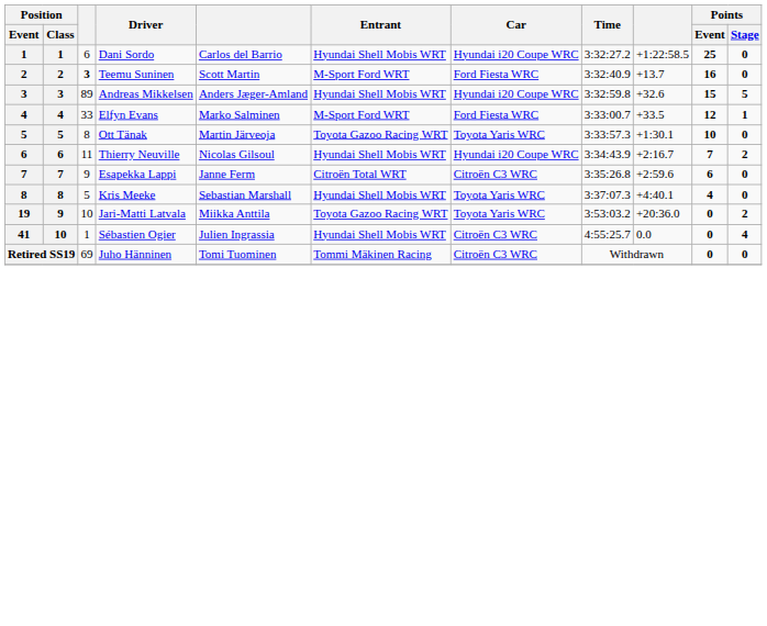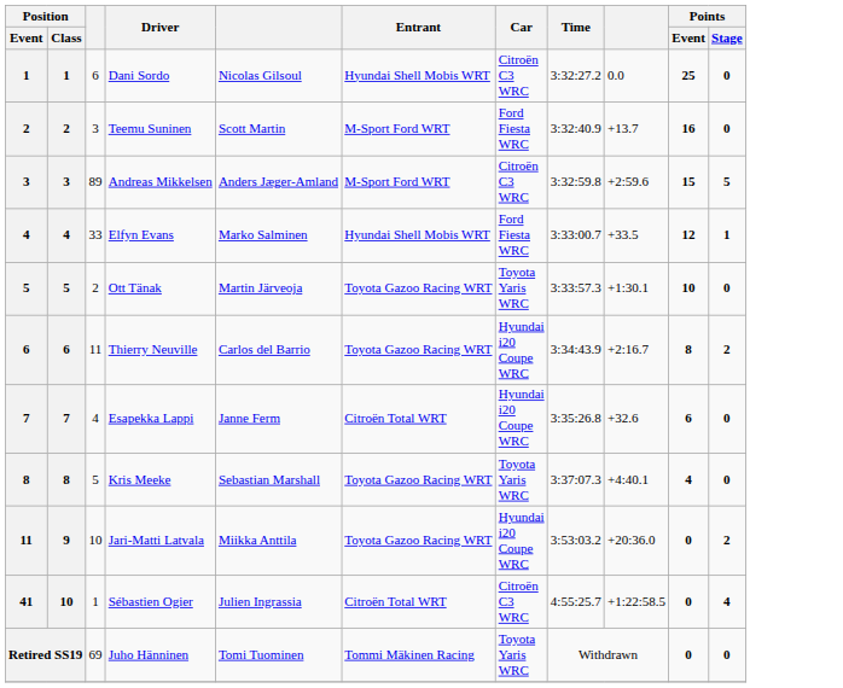Dani Sordo | column 5: Carlos del Barrio -> Nicolas Gilsoul
Dani Sordo | Car: Hyundai i20 Coupe WRC -> Citroën C3 WRC
Dani Sordo | column 9: +1:22:58.5 -> 0.0
Teemu Suninen | column 3: bold -> normal
Andreas Mikkelsen | Entrant: Hyundai Shell Mobis WRT -> M-Sport Ford WRT
Andreas Mikkelsen | Car: Hyundai i20 Coupe WRC -> Citroën C3 WRC
Andreas Mikkelsen | column 9: +32.6 -> +2:59.6
Elfyn Evans | Entrant: M-Sport Ford WRT -> Hyundai Shell Mobis WRT
Ott Tänak | column 3: 8 -> 2
Thierry Neuville | column 5: Nicolas Gilsoul -> Carlos del Barrio
Thierry Neuville | Entrant: Hyundai Shell Mobis WRT -> Toyota Gazoo Racing WRT
Thierry Neuville | Points / Event: 7 -> 8
Esapekka Lappi | column 3: 9 -> 4
Esapekka Lappi | Car: Citroën C3 WRC -> Hyundai i20 Coupe WRC
Esapekka Lappi | column 9: +2:59.6 -> +32.6
Kris Meeke | Entrant: Hyundai Shell Mobis WRT -> Toyota Gazoo Racing WRT
Jari-Matti Latvala | Position / Event: 19 -> 11
Jari-Matti Latvala | Car: Toyota Yaris WRC -> Hyundai i20 Coupe WRC
Sébastien Ogier | Entrant: Hyundai Shell Mobis WRT -> Citroën Total WRT
Sébastien Ogier | column 9: 0.0 -> +1:22:58.5
Juho Hänninen | Car: Citroën C3 WRC -> Toyota Yaris WRC
